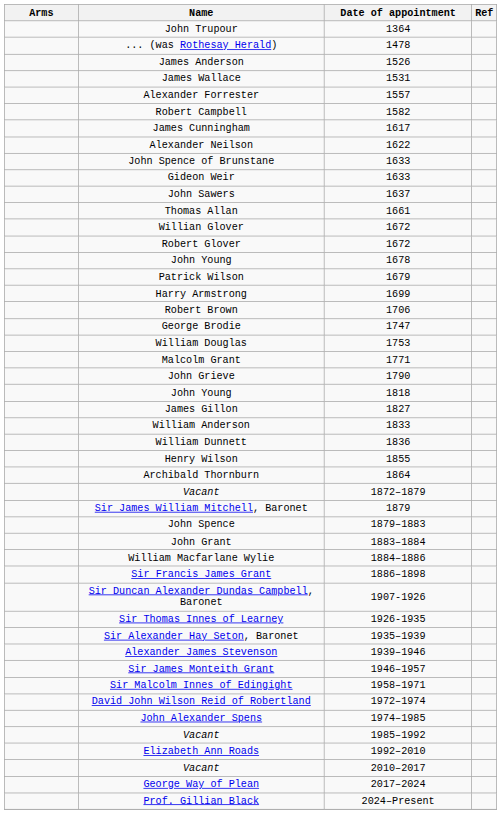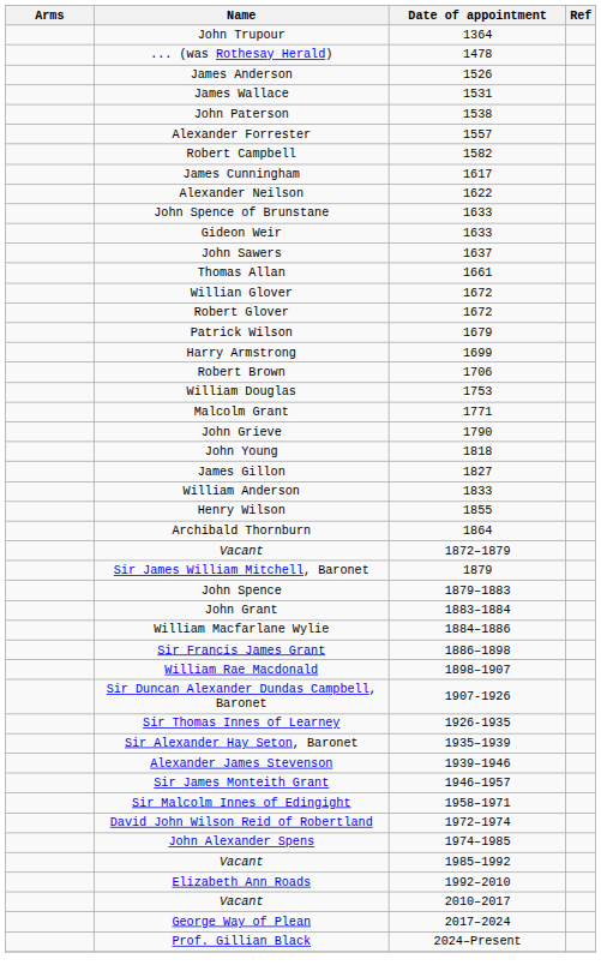+ row: John Paterson | 1538
- row: John Young | 1678
- row: George Brodie | 1747
- row: William Dunnett | 1836
+ row: William Rae Macdonald | 1898–1907
